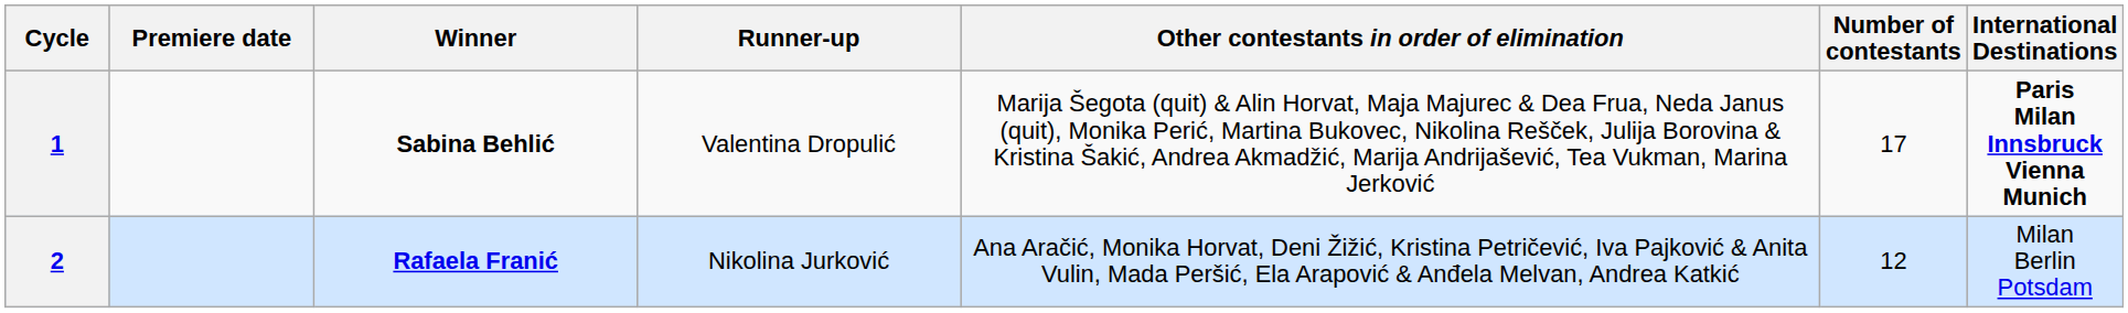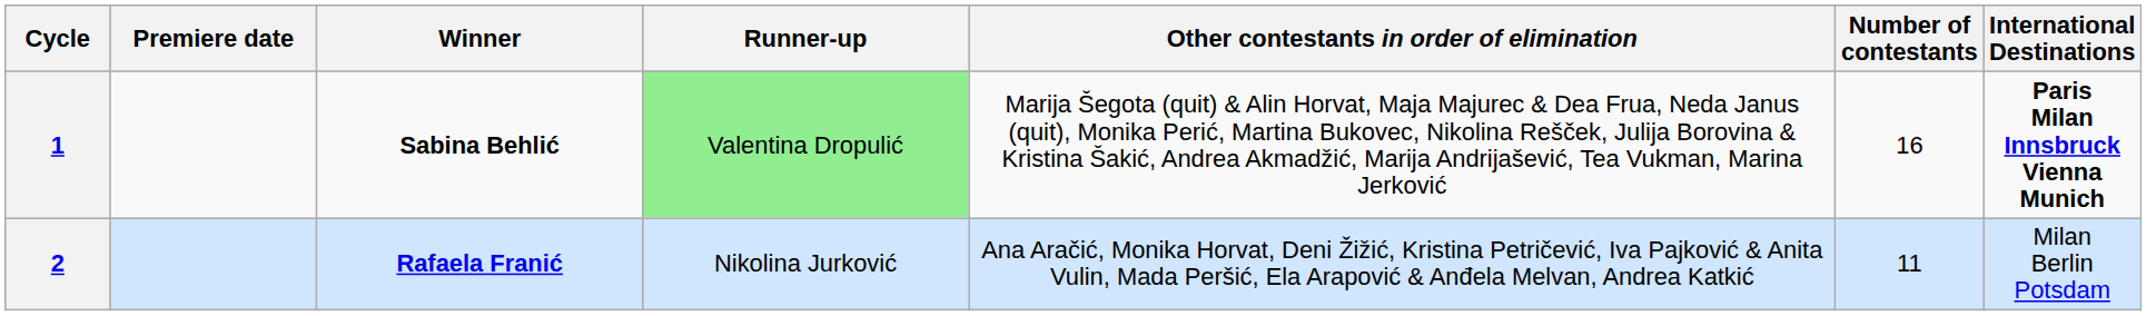1 | Runner-up: no background -> lightgreen background
1 | Number of contestants: 17 -> 16
2 | Number of contestants: 12 -> 11
